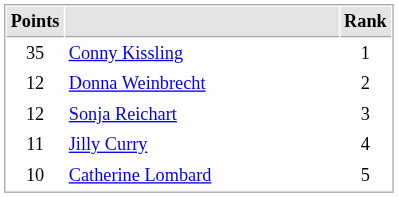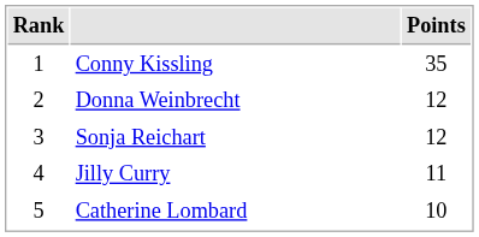columns swapped: Rank <-> Points
